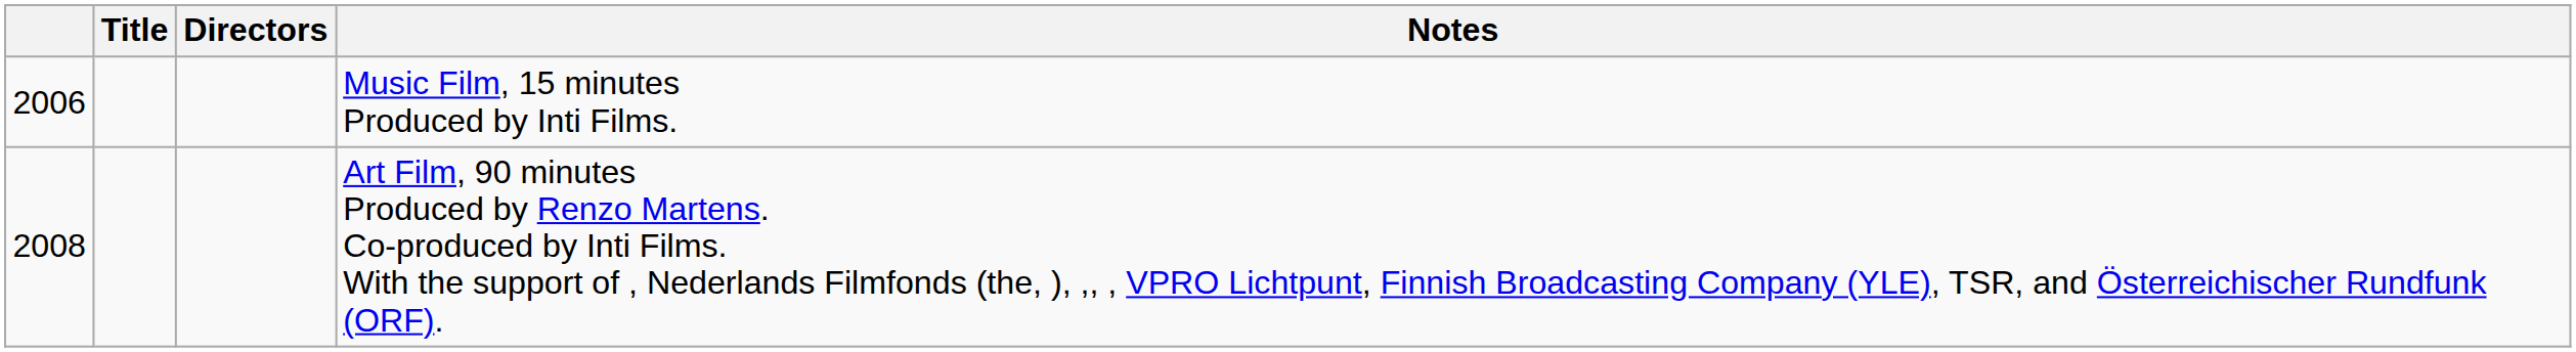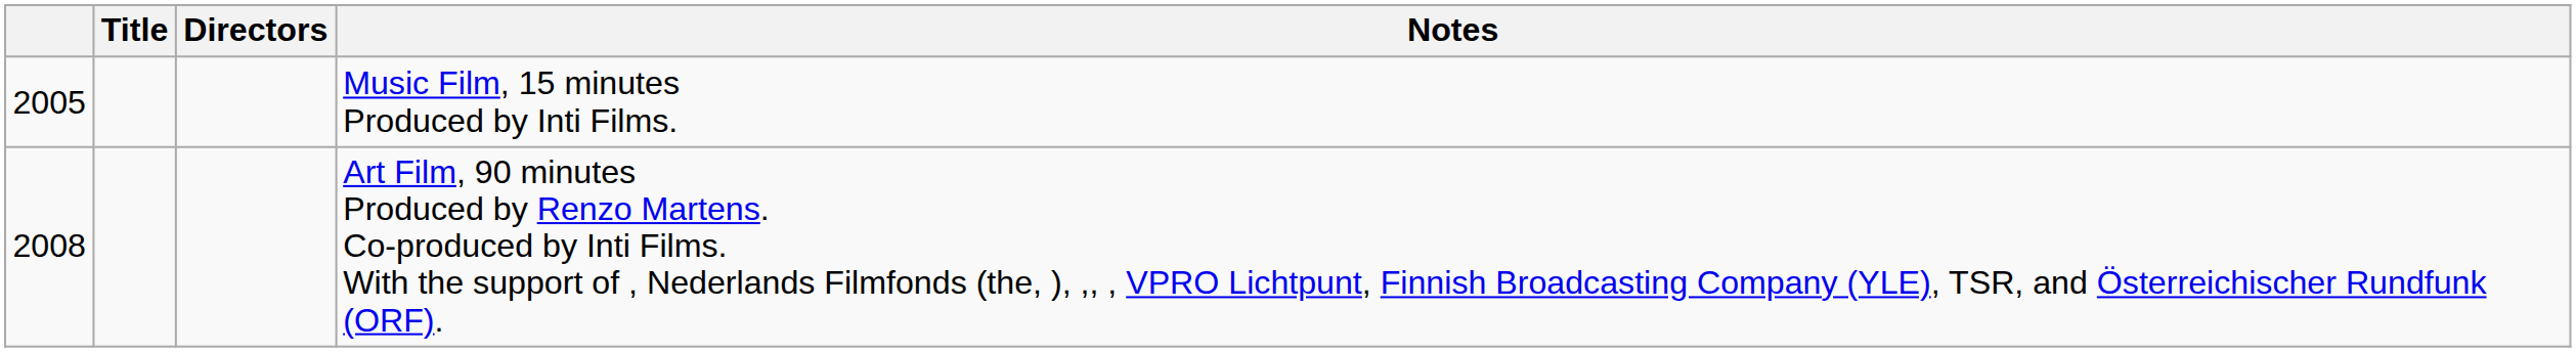Music Film, 15 minutes Produced by Inti Films. | column 1: 2006 -> 2005
